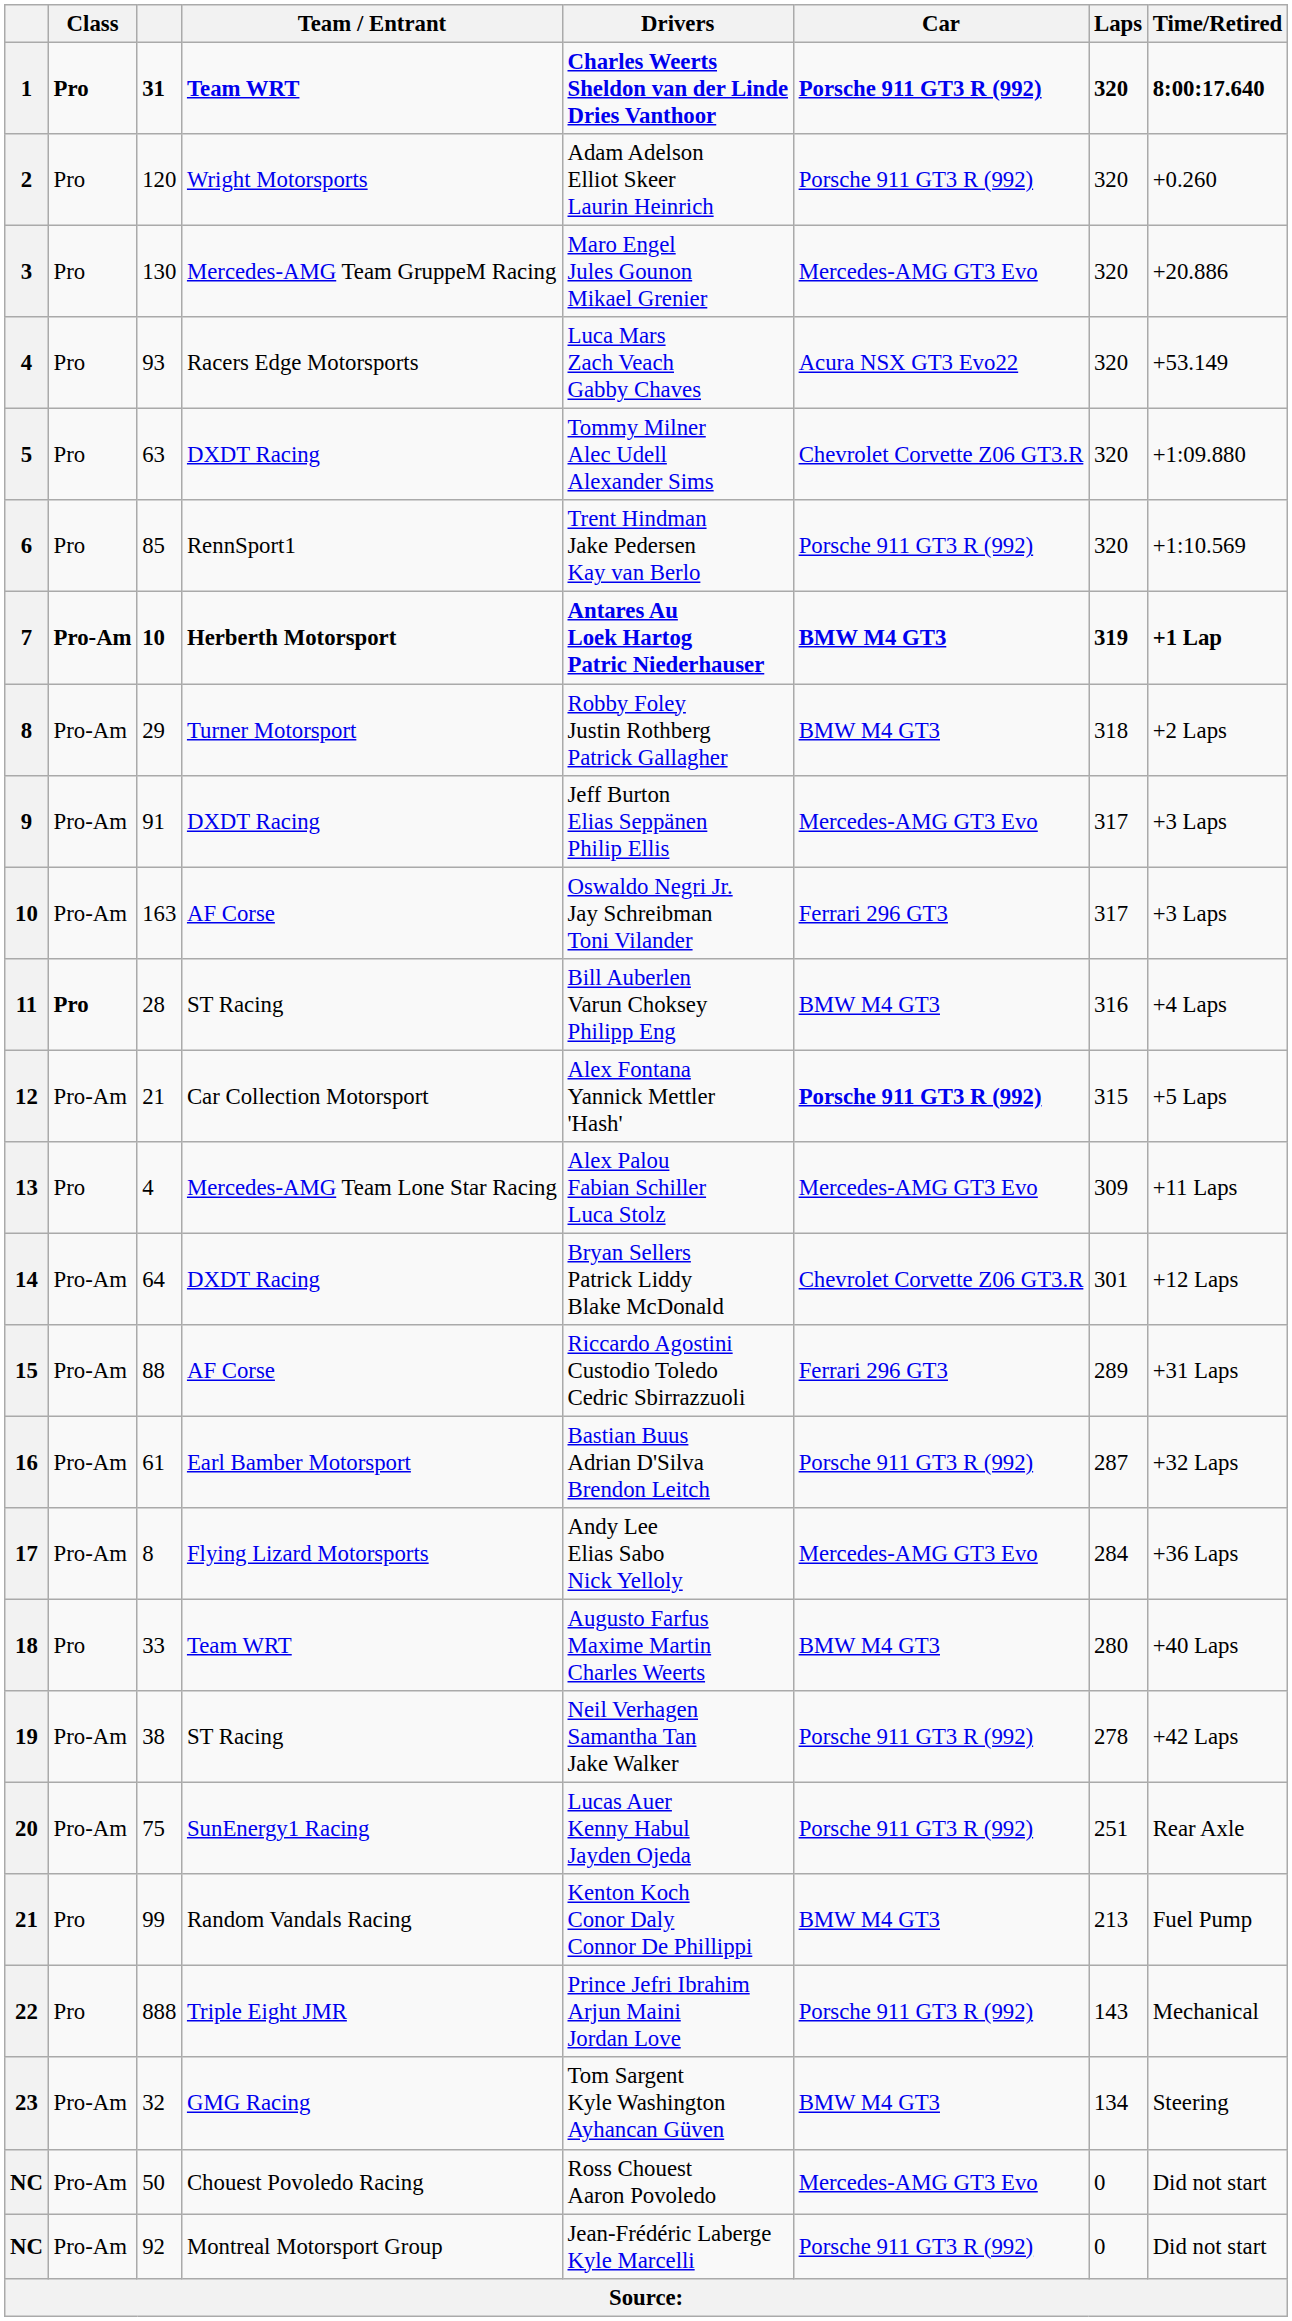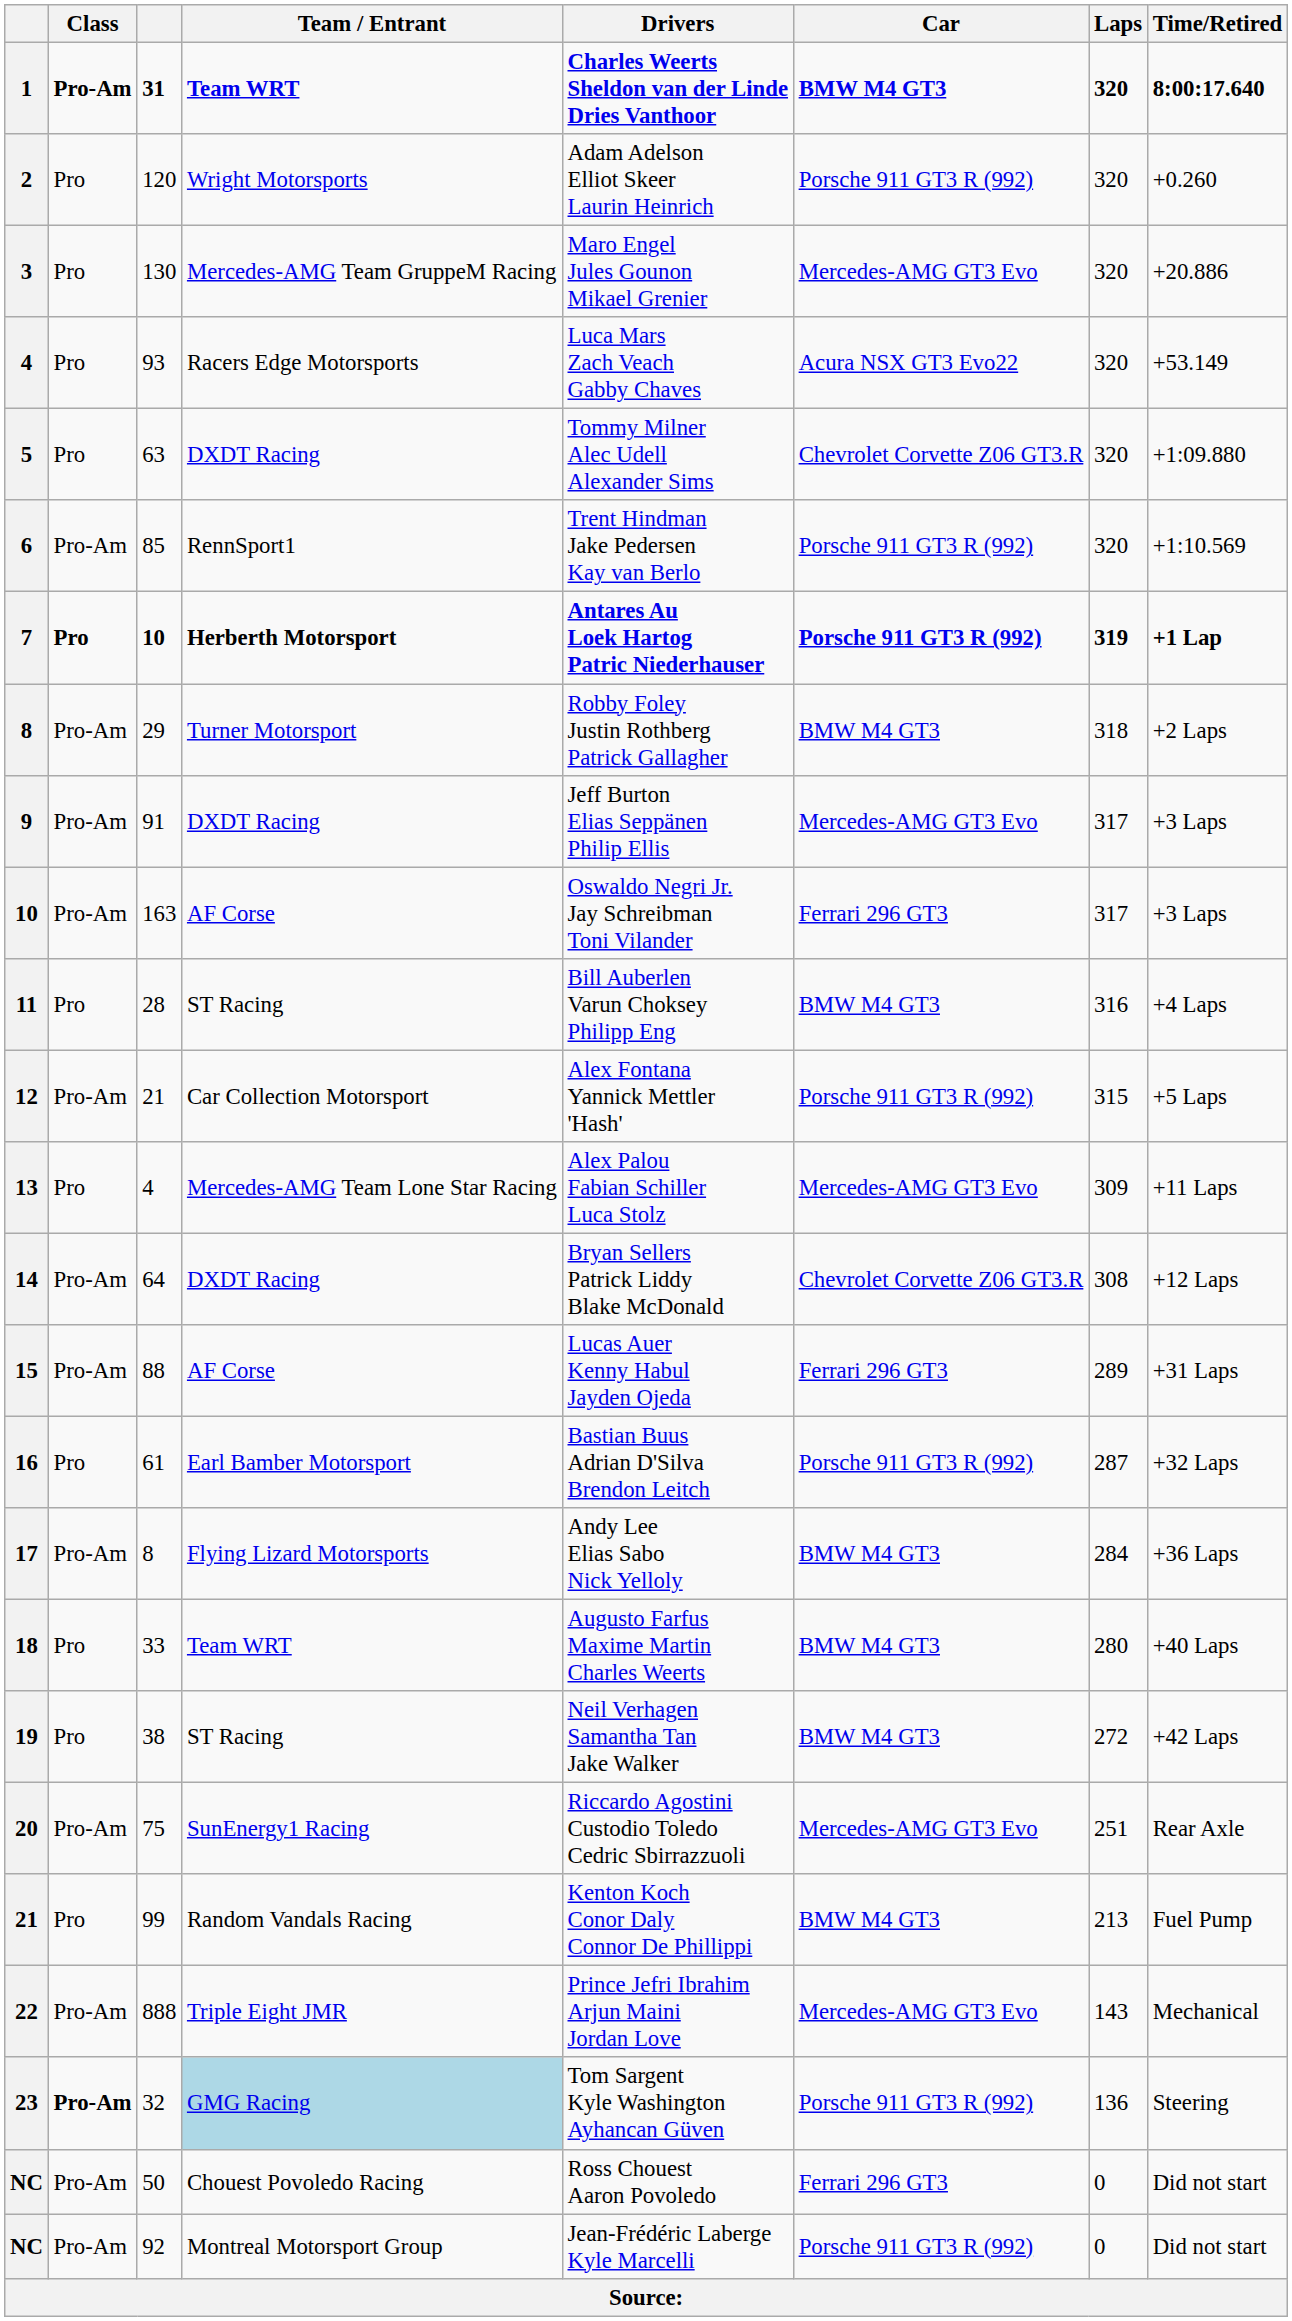1 | Class: Pro -> Pro-Am
1 | Car: Porsche 911 GT3 R (992) -> BMW M4 GT3
6 | Class: Pro -> Pro-Am
7 | Class: Pro-Am -> Pro
7 | Car: BMW M4 GT3 -> Porsche 911 GT3 R (992)
11 | Class: bold -> normal
12 | Car: bold -> normal
14 | Laps: 301 -> 308
15 | Drivers: Riccardo Agostini Custodio Toledo Cedric Sbirrazzuoli -> Lucas Auer Kenny Habul Jayden Ojeda
16 | Class: Pro-Am -> Pro
17 | Car: Mercedes-AMG GT3 Evo -> BMW M4 GT3
19 | Class: Pro-Am -> Pro
19 | Car: Porsche 911 GT3 R (992) -> BMW M4 GT3
19 | Laps: 278 -> 272
20 | Drivers: Lucas Auer Kenny Habul Jayden Ojeda -> Riccardo Agostini Custodio Toledo Cedric Sbirrazzuoli
20 | Car: Porsche 911 GT3 R (992) -> Mercedes-AMG GT3 Evo
22 | Class: Pro -> Pro-Am
22 | Car: Porsche 911 GT3 R (992) -> Mercedes-AMG GT3 Evo
23 | Class: normal -> bold
23 | Team / Entrant: no background -> lightblue background
23 | Car: BMW M4 GT3 -> Porsche 911 GT3 R (992)
23 | Laps: 134 -> 136
NC / 50 | Car: Mercedes-AMG GT3 Evo -> Ferrari 296 GT3
